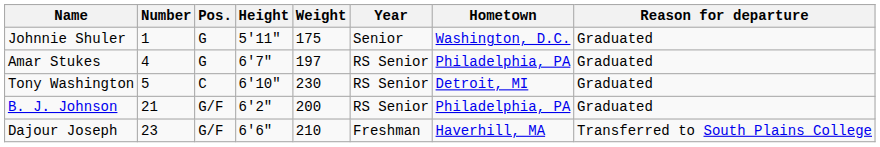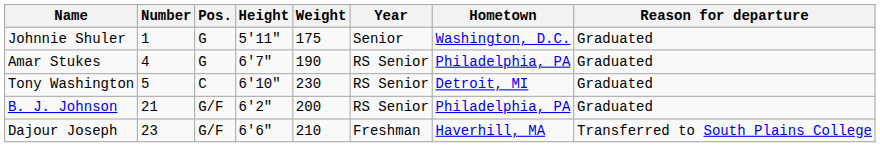Amar Stukes | Weight: 197 -> 190
